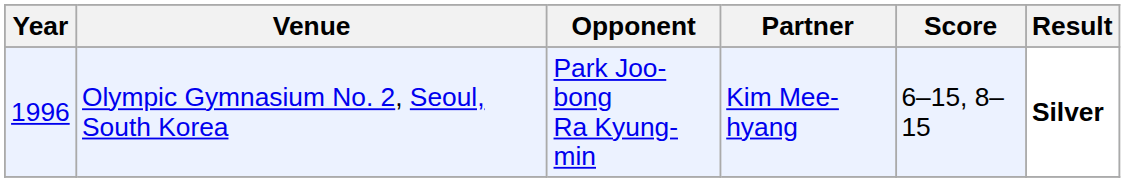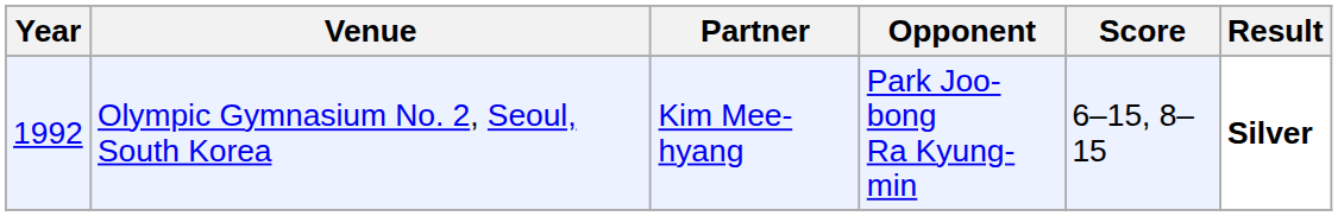columns swapped: Partner <-> Opponent
Olympic Gymnasium No. 2, Seoul, South Korea | Year: 1996 -> 1992
